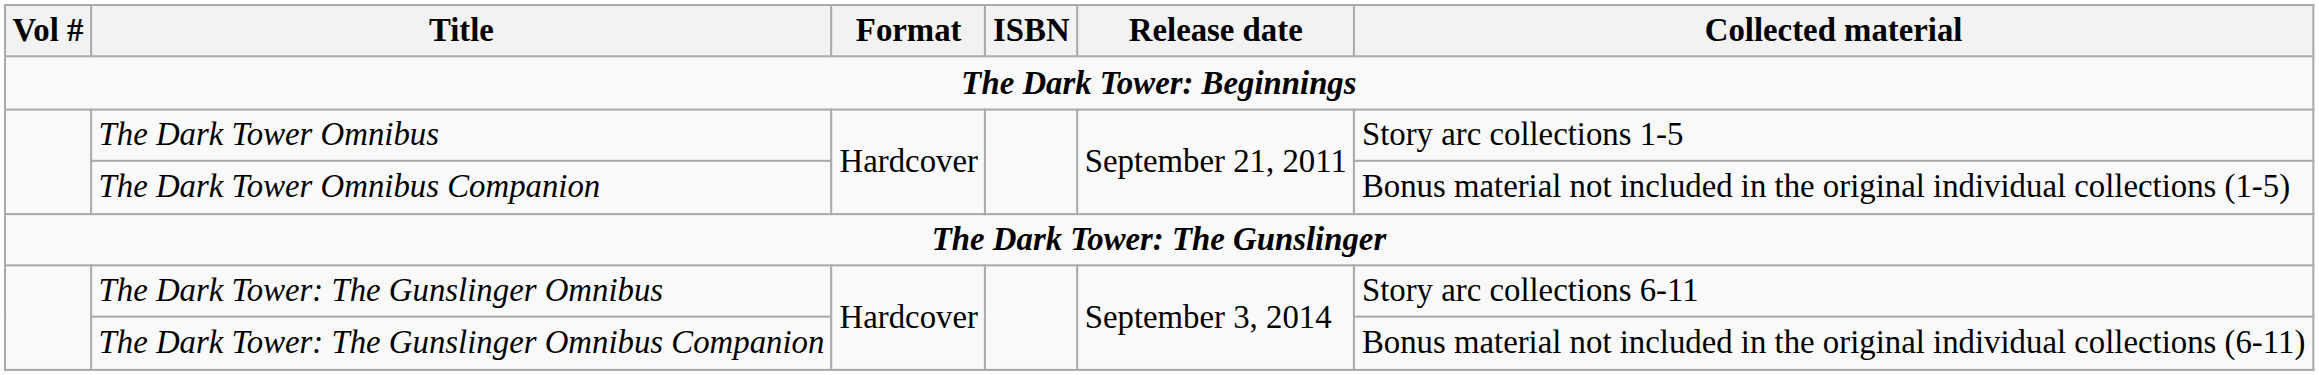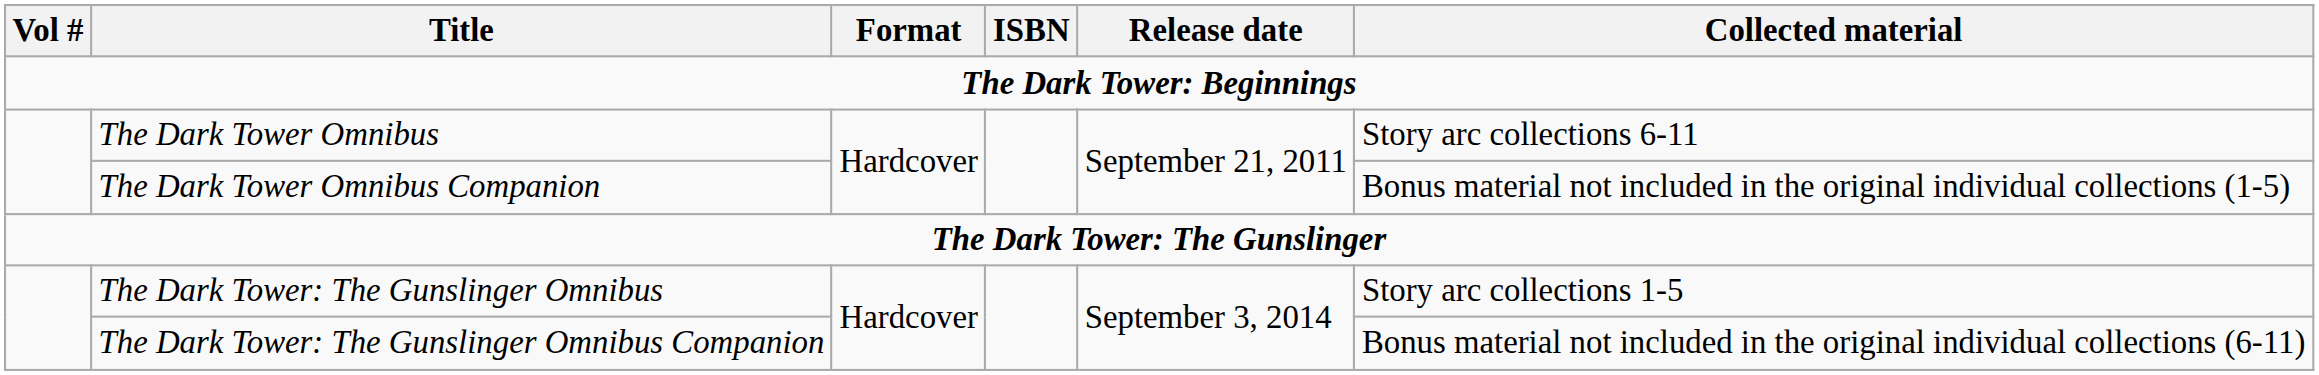The Dark Tower Omnibus | Collected material: Story arc collections 1-5 -> Story arc collections 6-11
The Dark Tower: The Gunslinger Omnibus | Collected material: Story arc collections 6-11 -> Story arc collections 1-5
